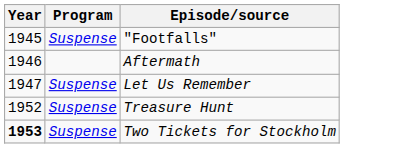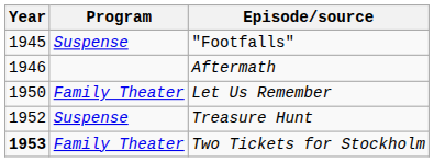Let Us Remember | Year: 1947 -> 1950
Let Us Remember | Program: Suspense -> Family Theater
Two Tickets for Stockholm | Program: Suspense -> Family Theater
